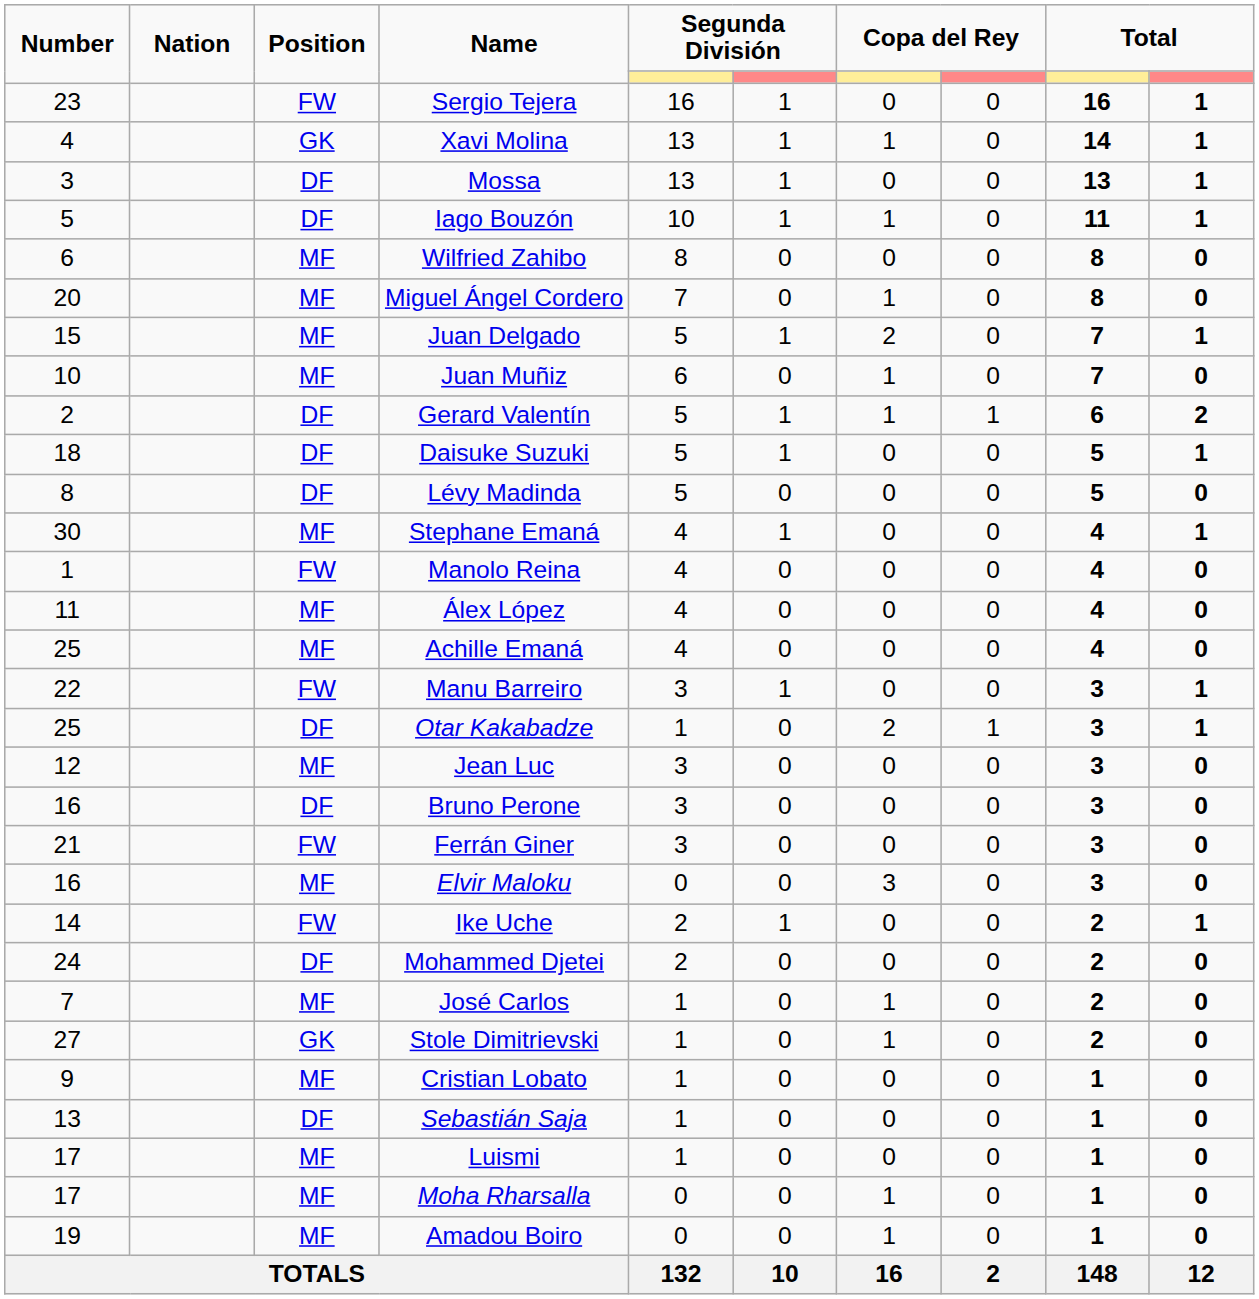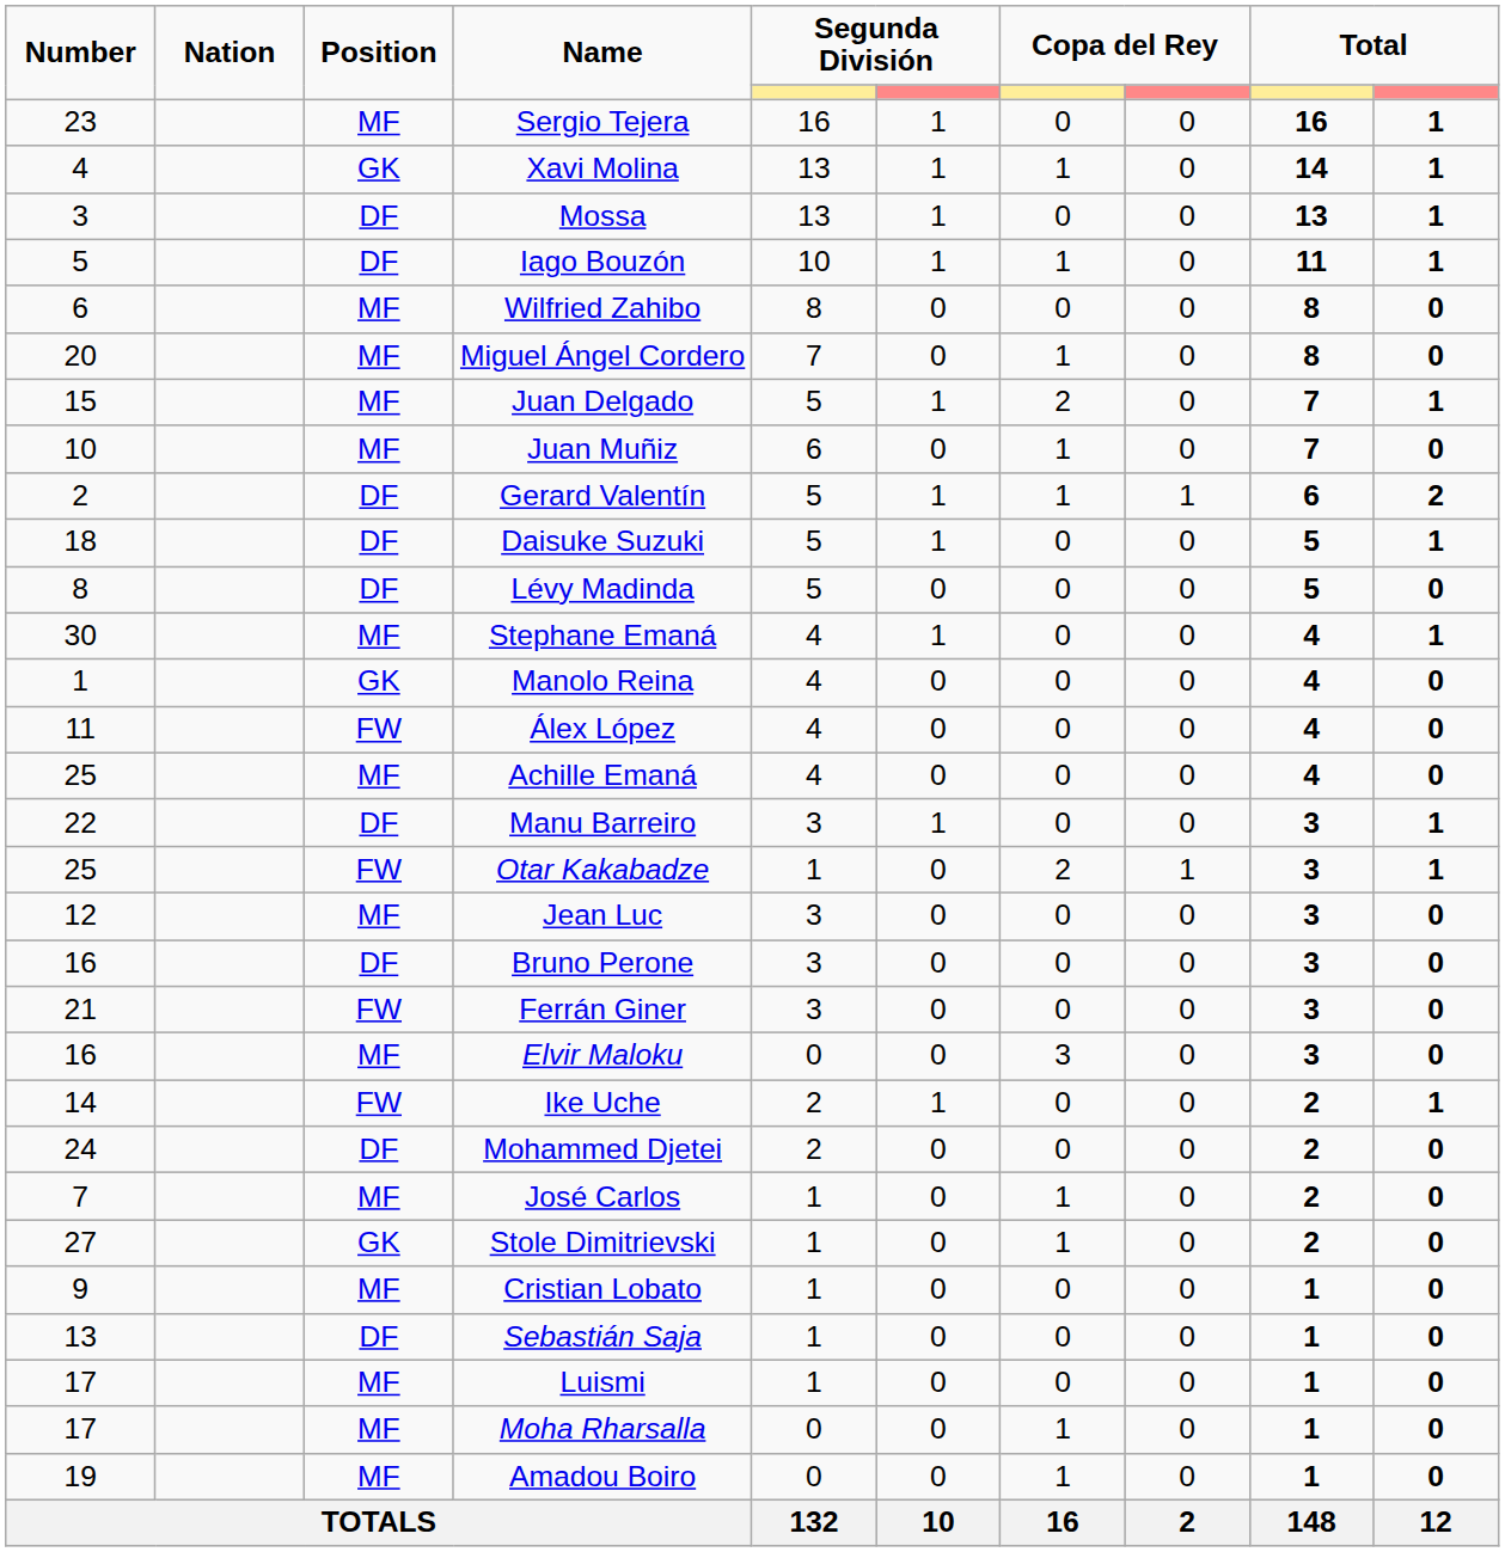Sergio Tejera | Position: FW -> MF
Manolo Reina | Position: FW -> GK
Álex López | Position: MF -> FW
Manu Barreiro | Position: FW -> DF
Otar Kakabadze | Position: DF -> FW
